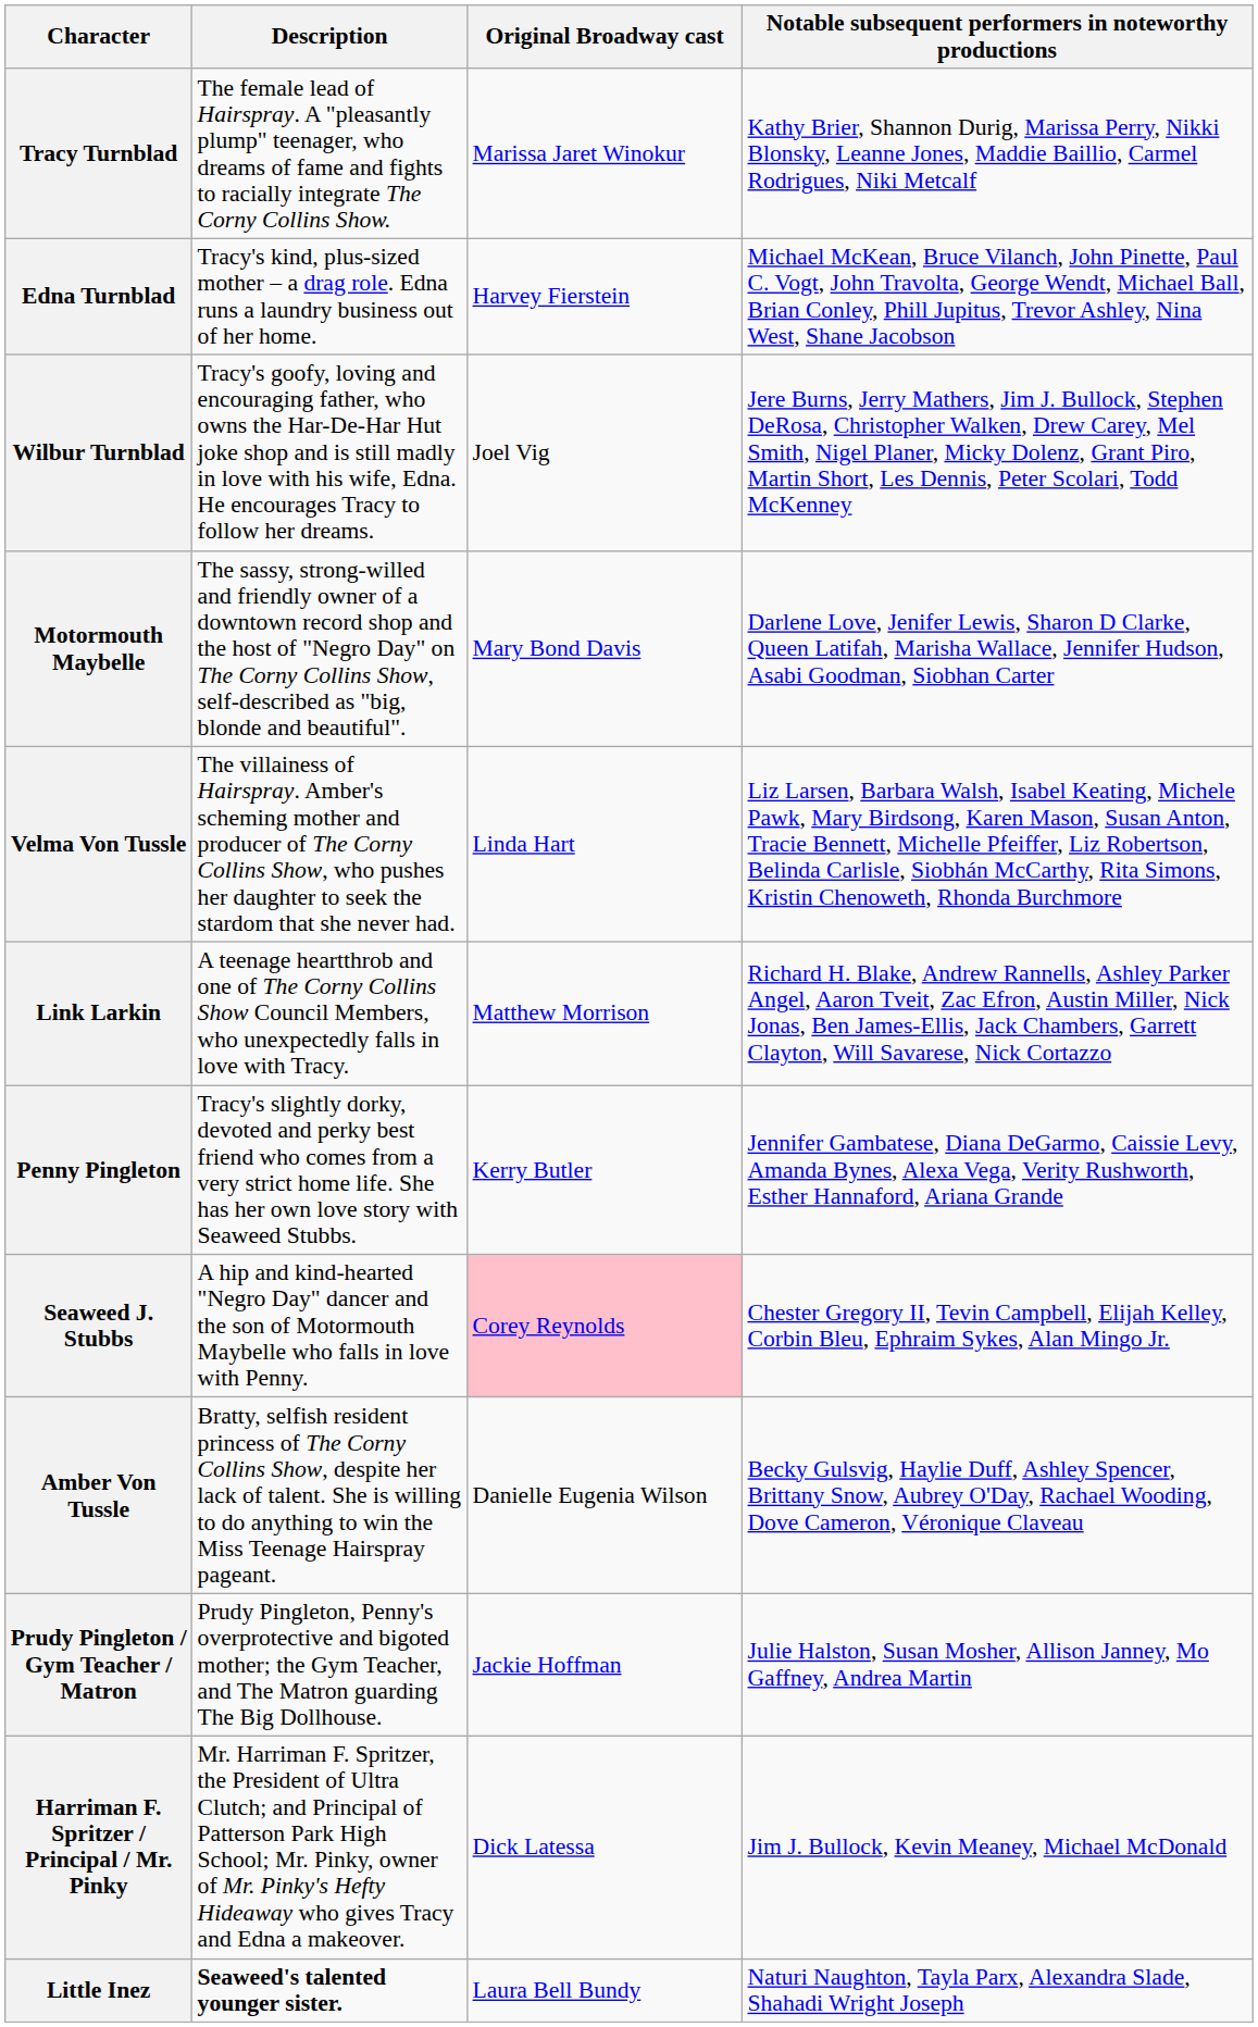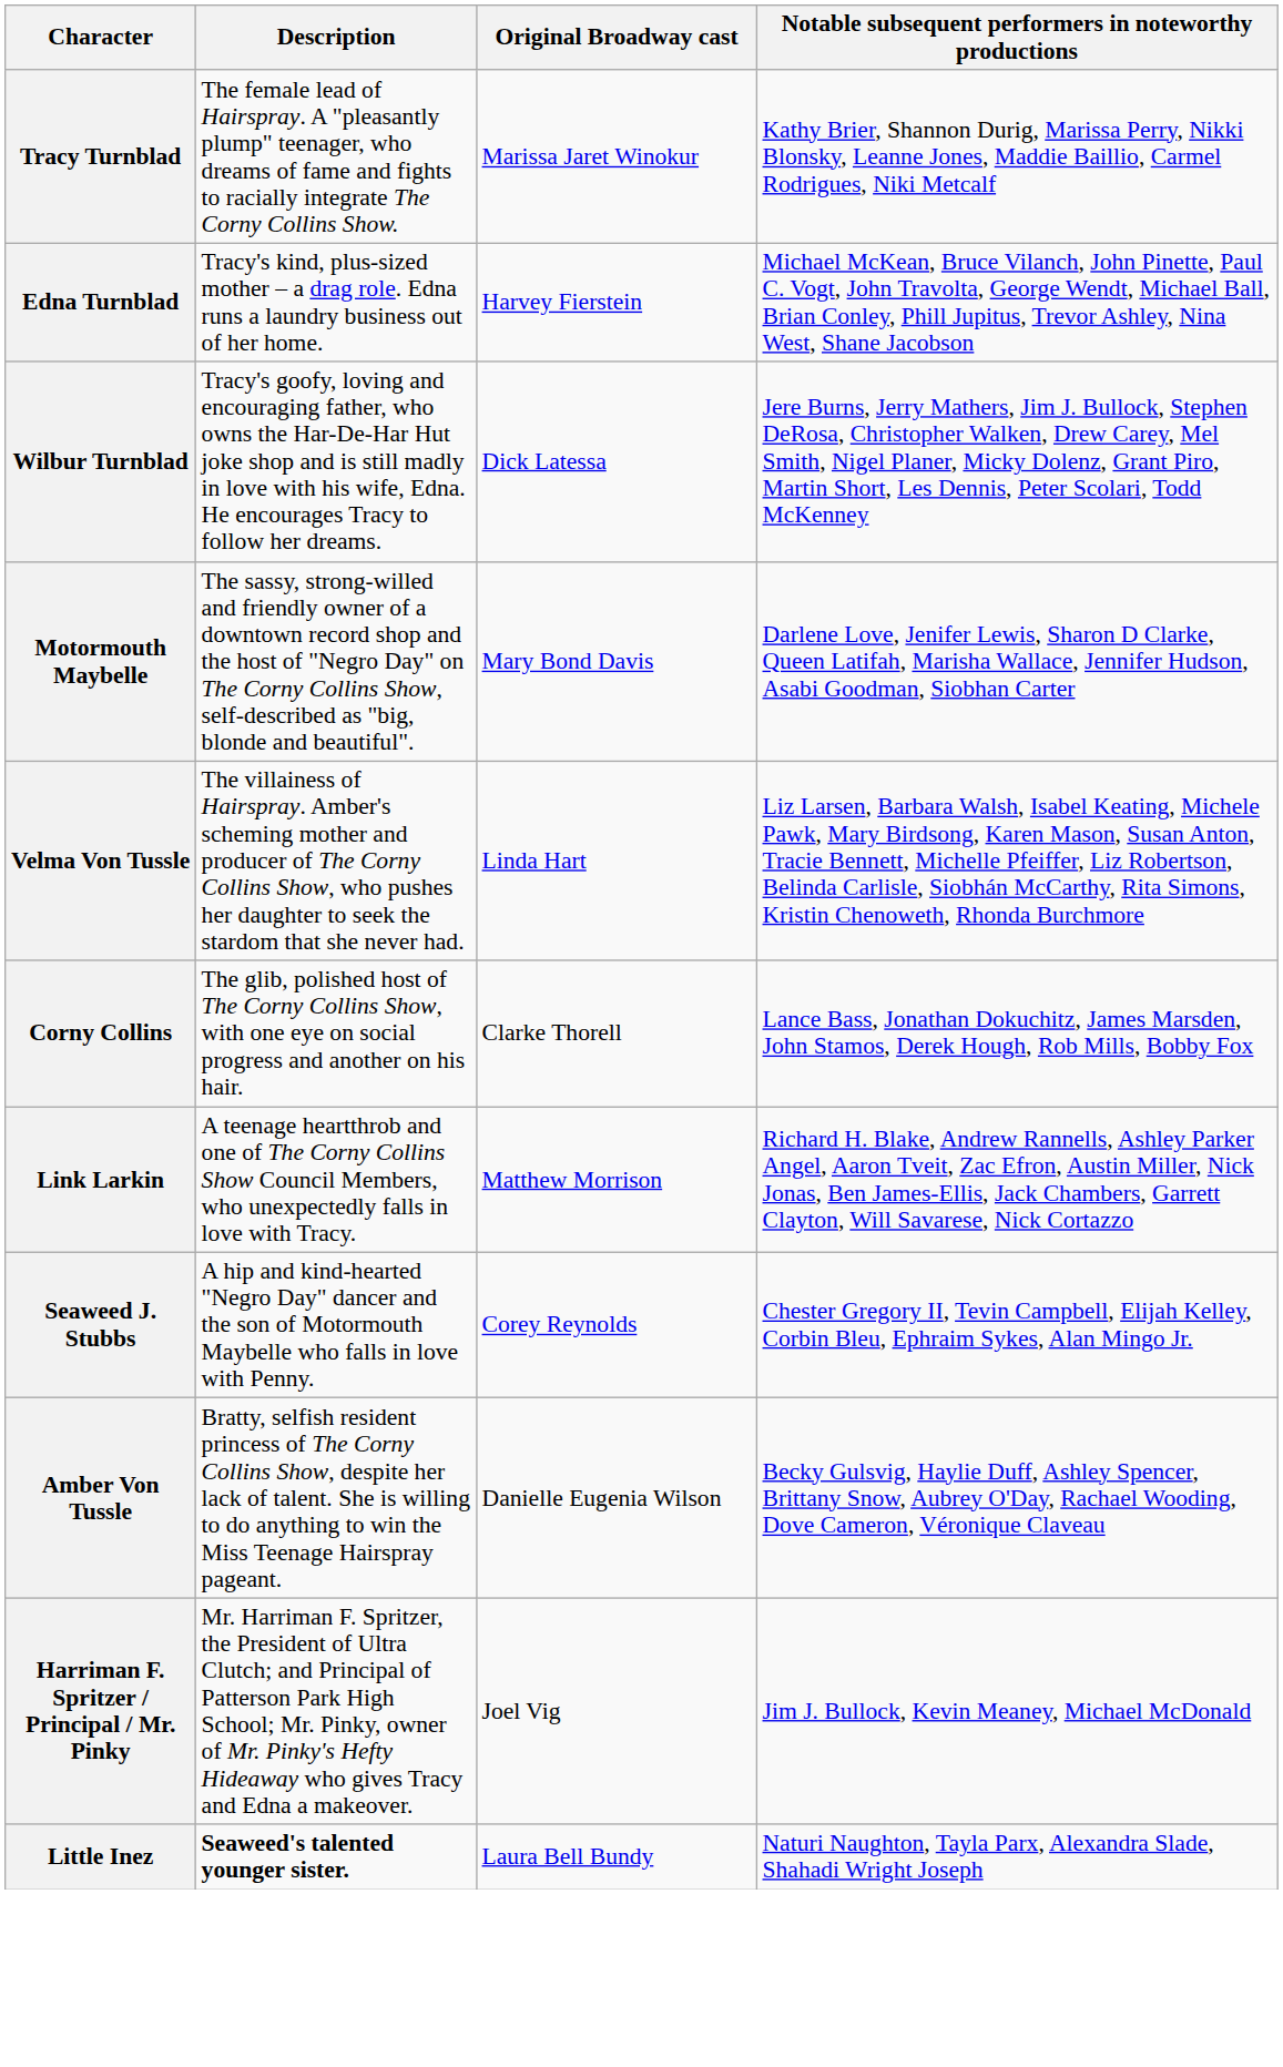Wilbur Turnblad | Original Broadway cast: Joel Vig -> Dick Latessa
+ row: Corny Collins | The glib, polished host of The Corny Collins Show, with one eye on social progress and another on his hair. | Clarke Thorell | Lance Bass, Jonathan Dokuchitz, James Marsden, John Stamos, Derek Hough, Rob Mills, Bobby Fox
- row: Penny Pingleton | Tracy's slightly dorky, devoted and perky best friend who comes from a very strict home life. She has her own love story with Seaweed Stubbs. | Kerry Butler | Jennifer Gambatese, Diana DeGarmo, Caissie Levy, Amanda Bynes, Alexa Vega, Verity Rushworth, Esther Hannaford, Ariana Grande
Seaweed J. Stubbs | Original Broadway cast: pink background -> no background
- row: Prudy Pingleton / Gym Teacher / Matron | Prudy Pingleton, Penny's overprotective and bigoted mother; the Gym Teacher, and The Matron guarding The Big Dollhouse. | Jackie Hoffman | Julie Halston, Susan Mosher, Allison Janney, Mo Gaffney, Andrea Martin
Harriman F. Spritzer / Principal / Mr. Pinky | Original Broadway cast: Dick Latessa -> Joel Vig
